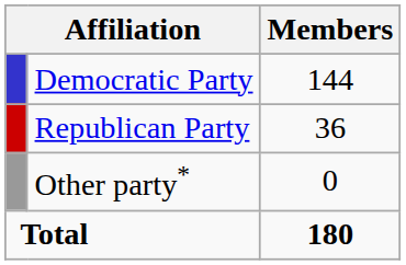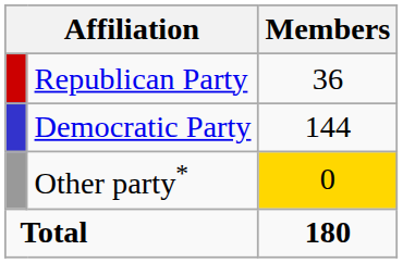rows swapped: Republican Party <-> Democratic Party
Other party* | Members: no background -> gold background
